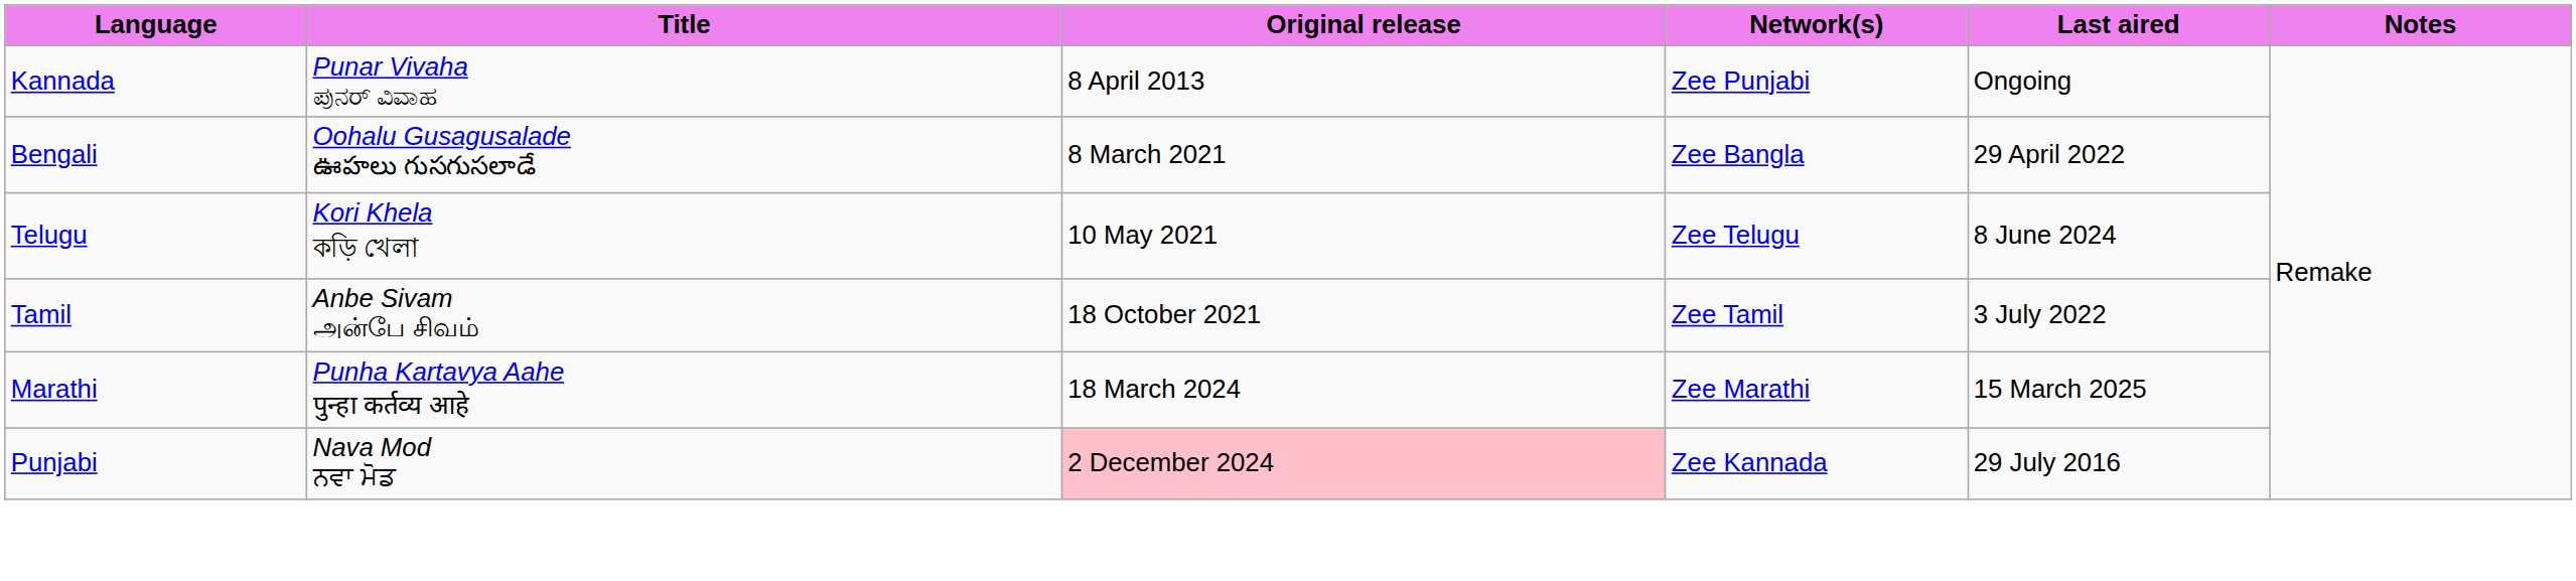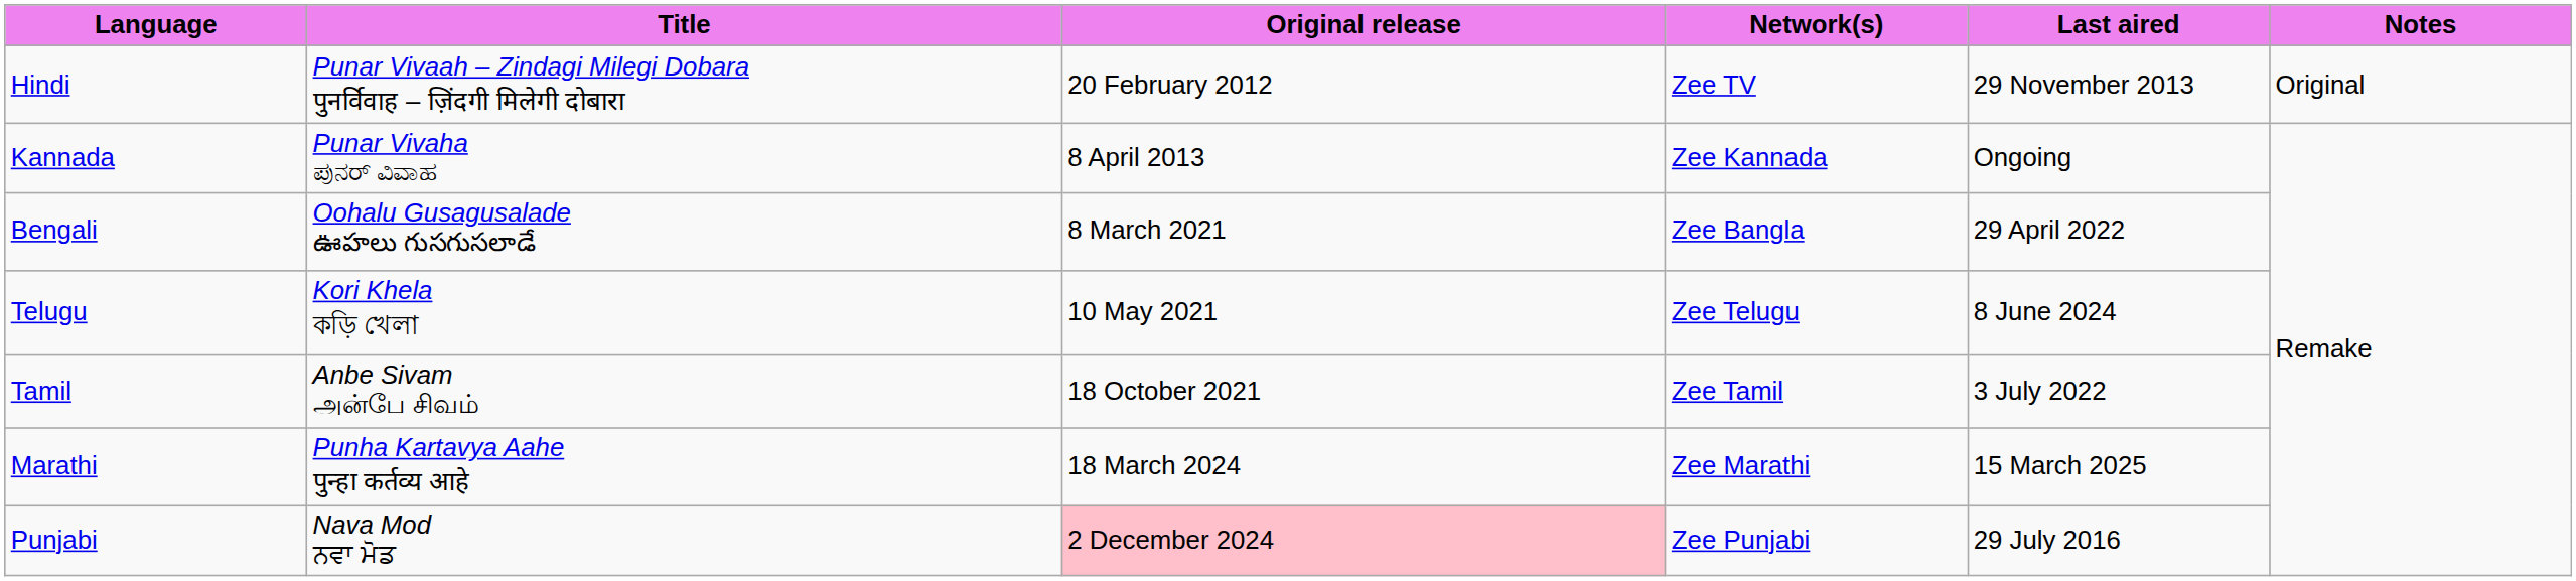+ row: Hindi | Punar Vivaah – Zindagi Milegi Dobara पुनर्विवाह – ज़िंदगी मिलेगी दोबारा | 20 February 2012 | Zee TV | 29 November 2013 | Original
Kannada | Network(s): Zee Punjabi -> Zee Kannada
Punjabi | Network(s): Zee Kannada -> Zee Punjabi
